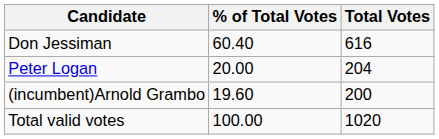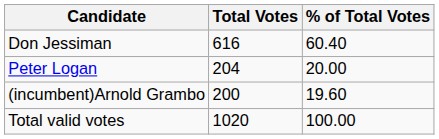columns swapped: Total Votes <-> % of Total Votes
